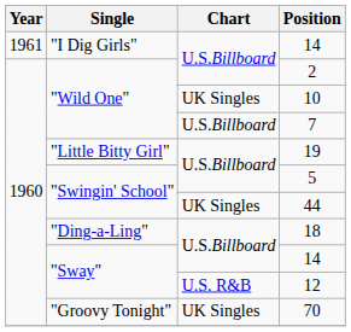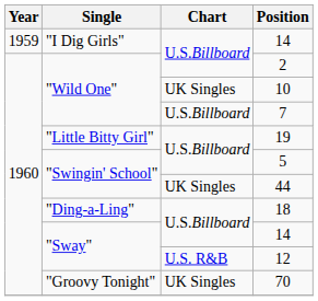"I Dig Girls" / 14 | Year: 1961 -> 1959
